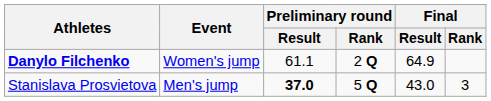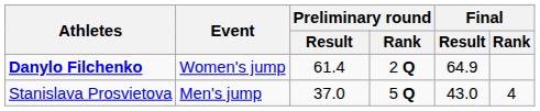Danylo Filchenko | Preliminary round / Result: 61.1 -> 61.4
Stanislava Prosvietova | Preliminary round / Result: bold -> normal
Stanislava Prosvietova | Final / Rank: 3 -> 4
